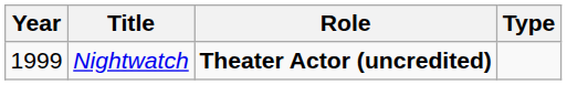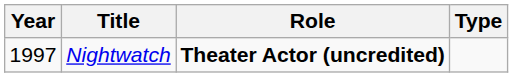Nightwatch | Year: 1999 -> 1997
